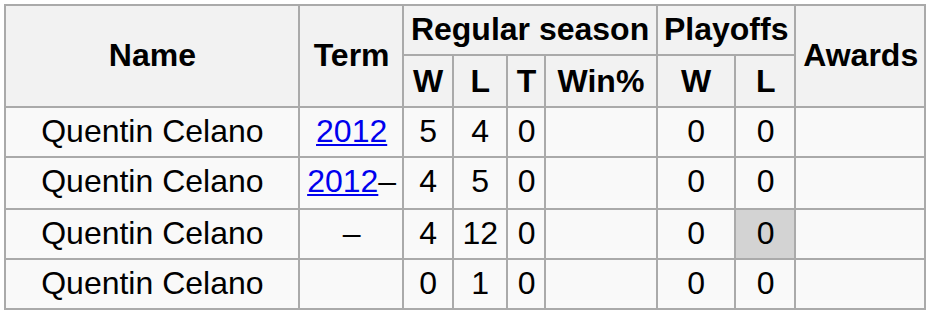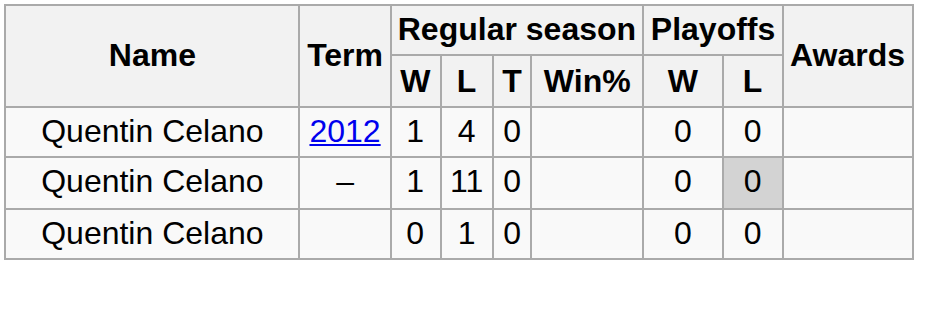2012 | Regular season / W: 5 -> 1
- row: Quentin Celano | 2012– | 4 | 5 | 0 | 0 | 0
– | Regular season / W: 4 -> 1
– | Regular season / L: 12 -> 11
